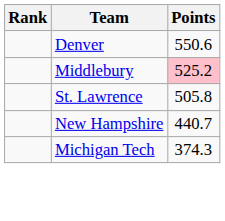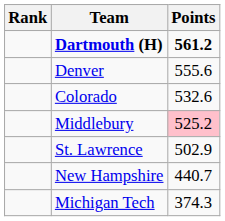+ row: Dartmouth (H) | 561.2
Denver | Points: 550.6 -> 555.6
+ row: Colorado | 532.6
St. Lawrence | Points: 505.8 -> 502.9
